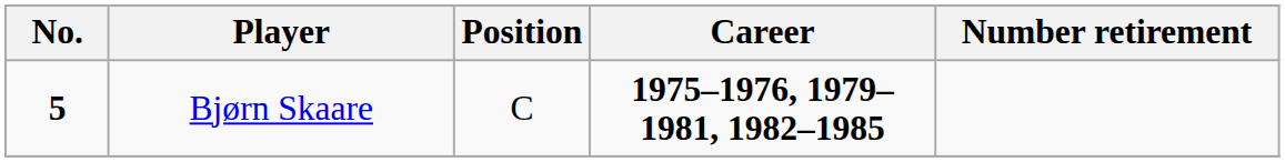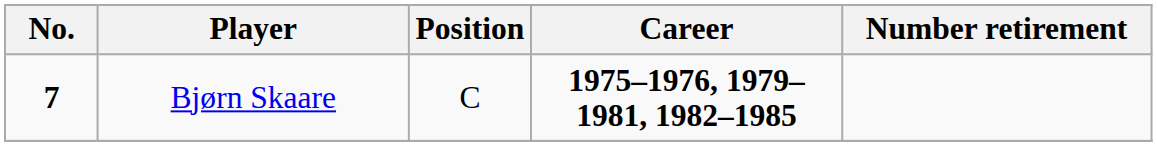Bjørn Skaare | No.: 5 -> 7
